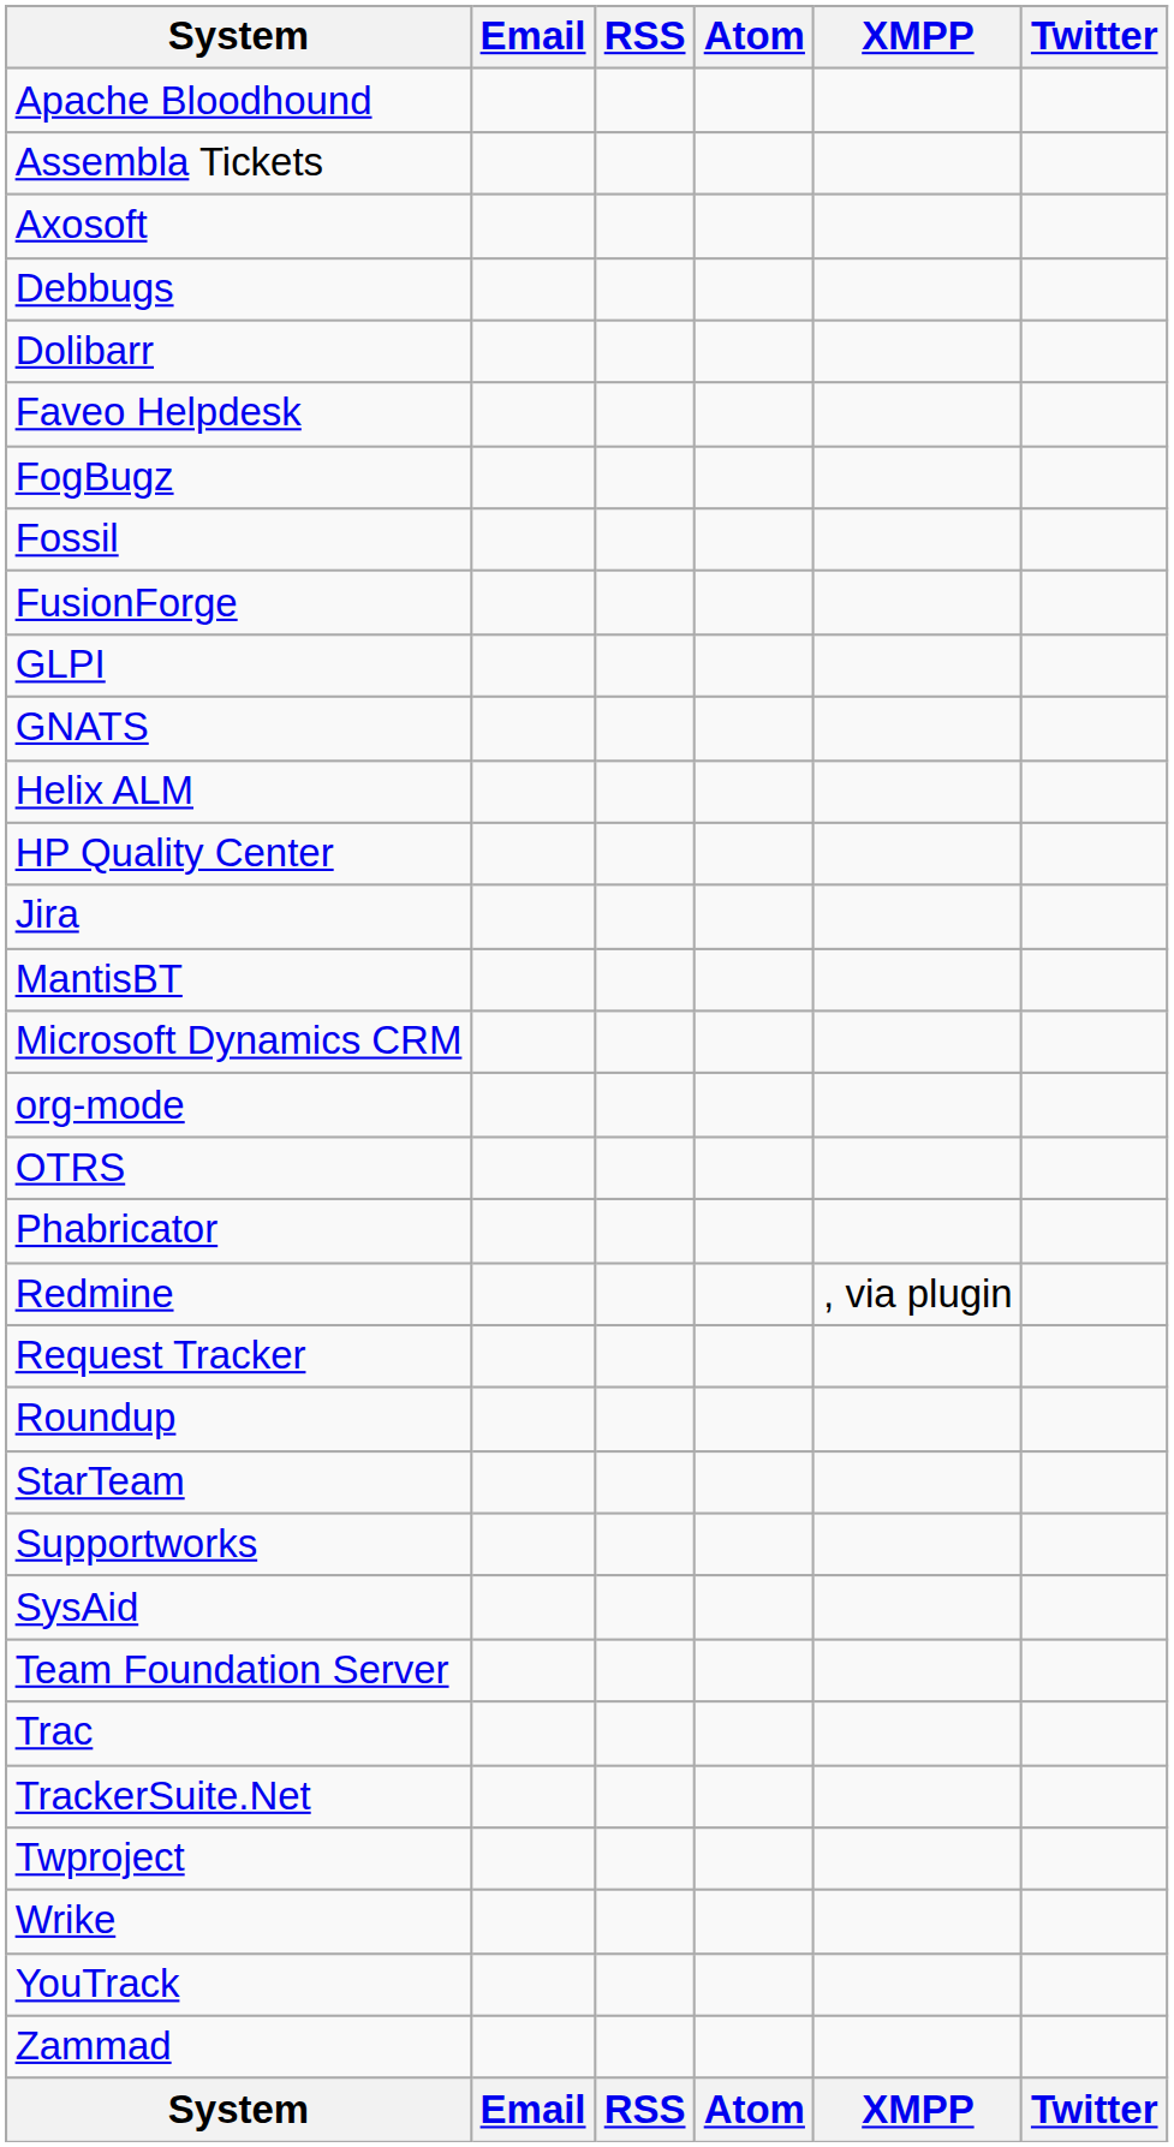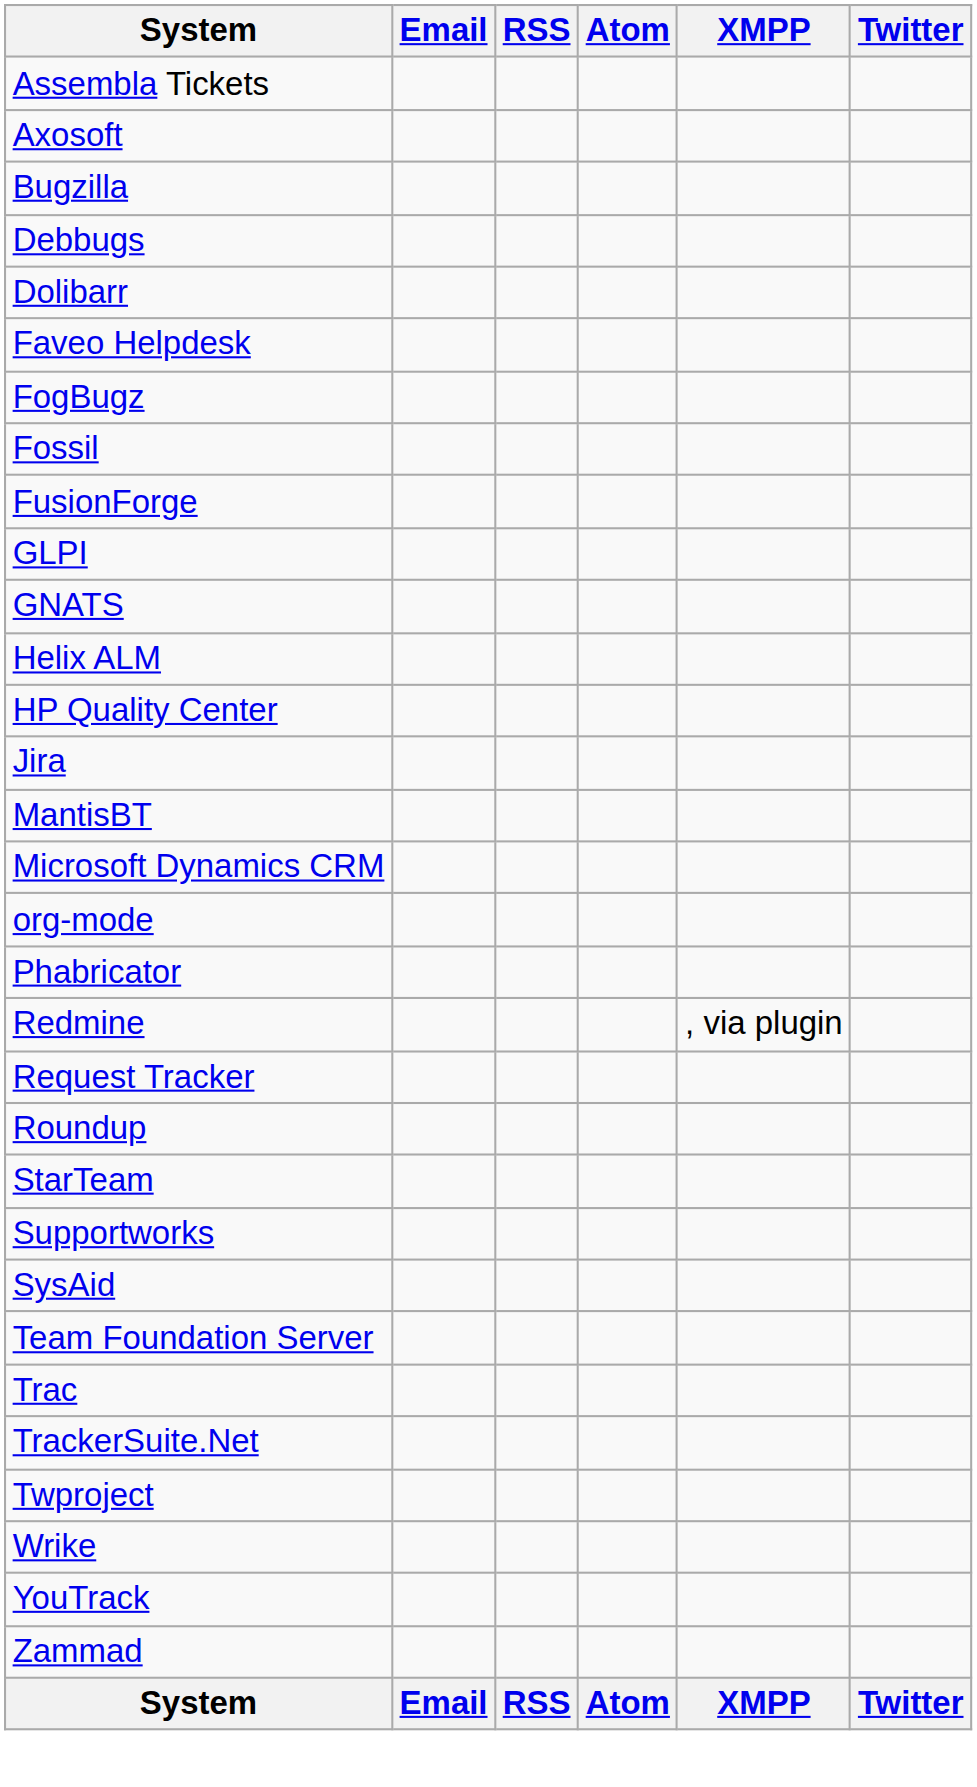- row: Apache Bloodhound
+ row: Bugzilla
- row: OTRS
